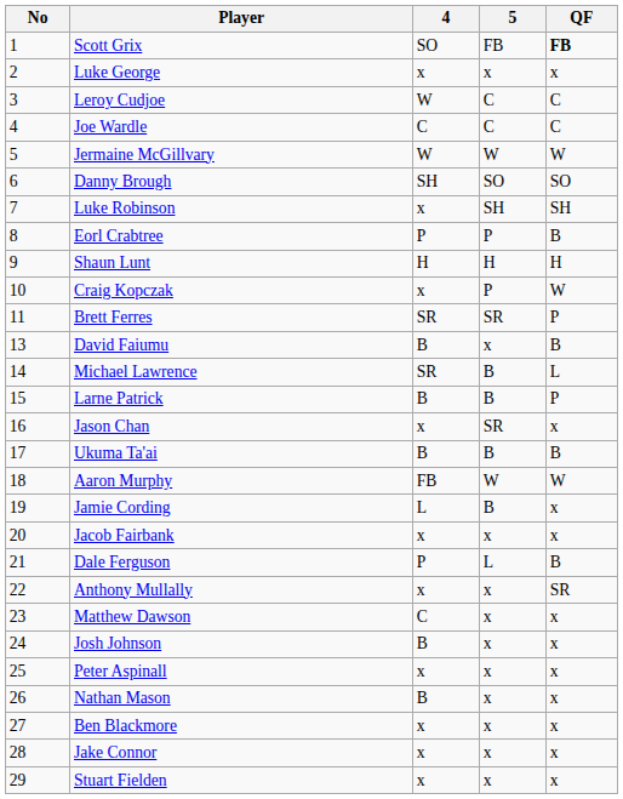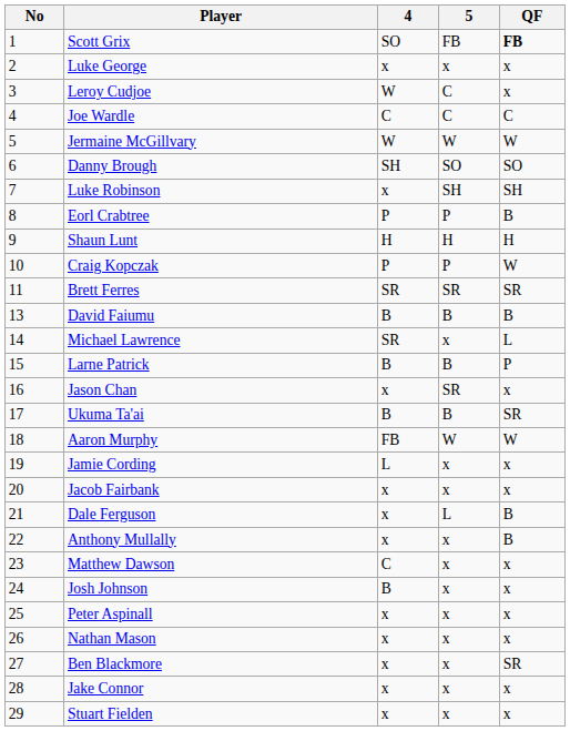Leroy Cudjoe | QF: C -> x
Craig Kopczak | 4: x -> P
Brett Ferres | QF: P -> SR
David Faiumu | 5: x -> B
Michael Lawrence | 5: B -> x
Ukuma Ta'ai | QF: B -> SR
Jamie Cording | 5: B -> x
Dale Ferguson | 4: P -> x
Anthony Mullally | QF: SR -> B
Nathan Mason | 4: B -> x
Ben Blackmore | QF: x -> SR
